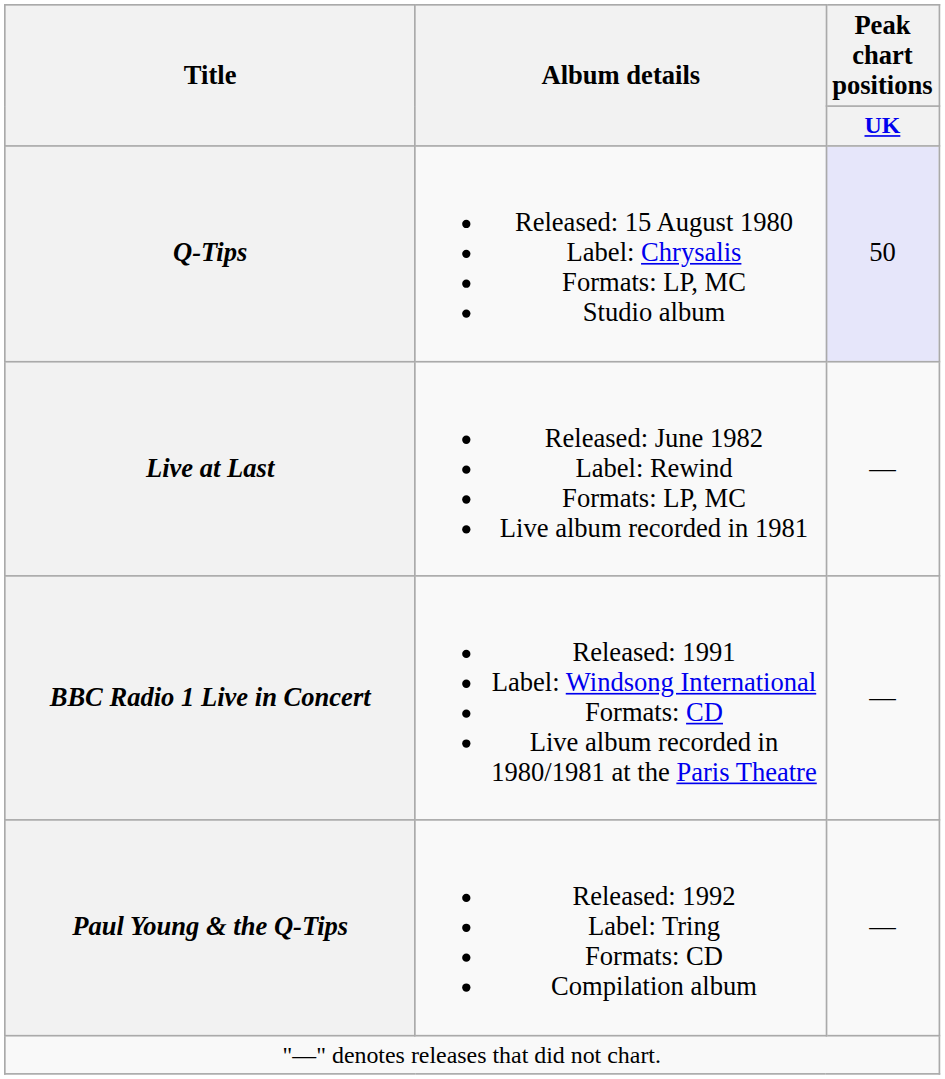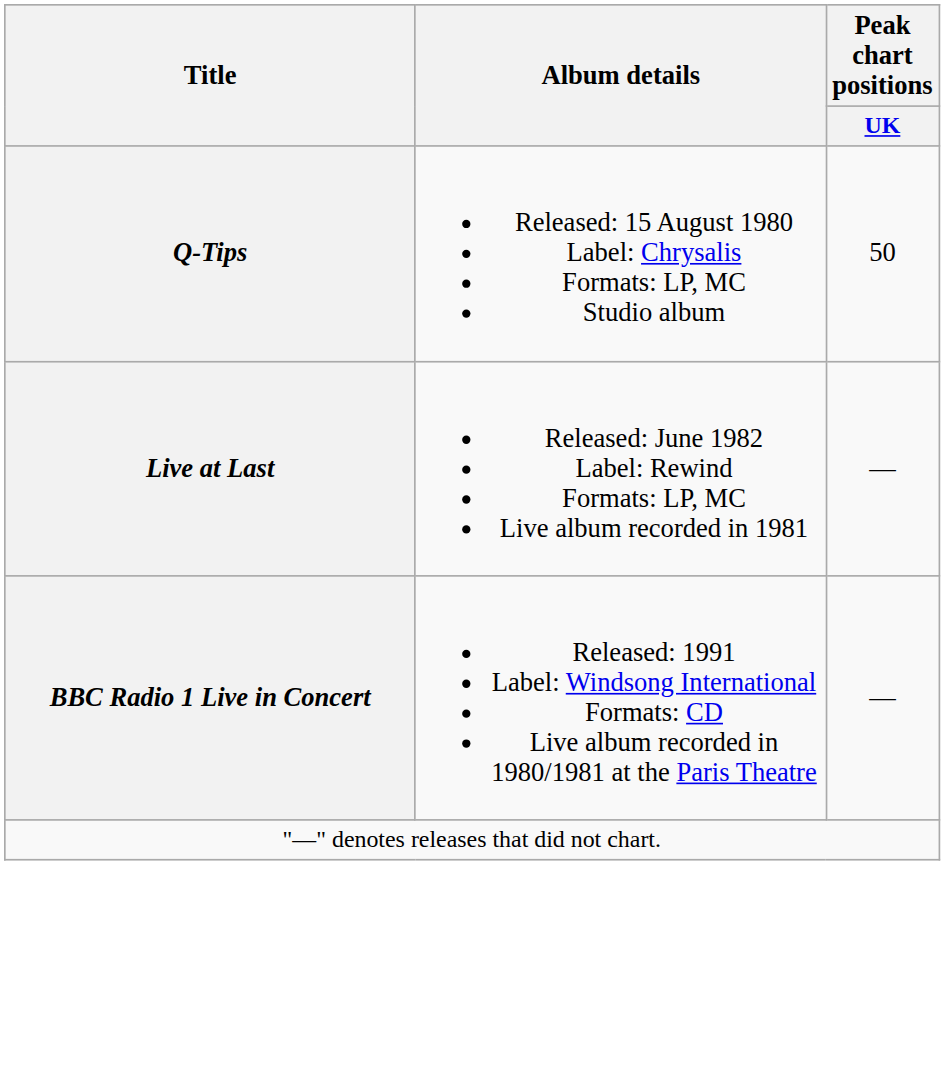Q-Tips | Peak chart positions / UK: lavender background -> no background
- row: Paul Young & the Q-Tips | Released: 1992 Label: Tring Formats: CD Compilation album | —
